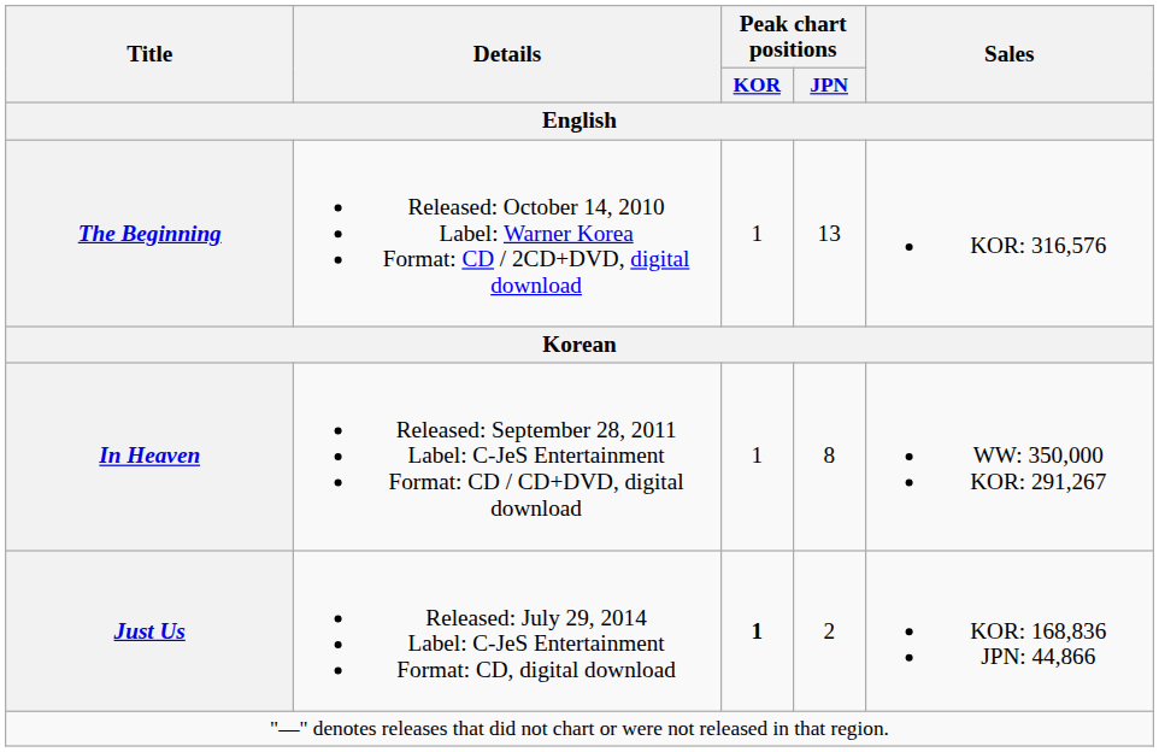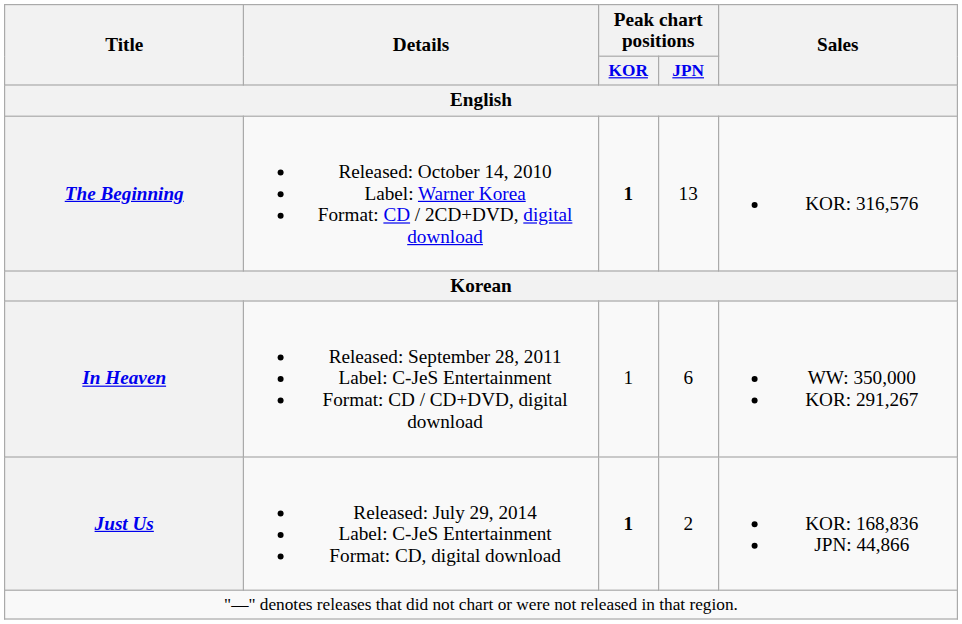The Beginning | Peak chart positions / KOR: normal -> bold
In Heaven | Peak chart positions / JPN: 8 -> 6
